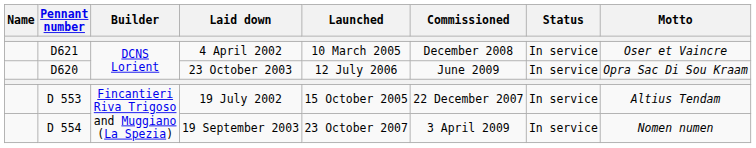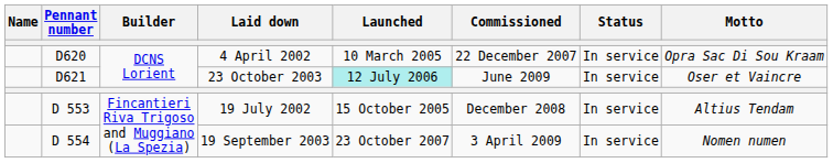4 April 2002 | Pennant number: D621 -> D620
4 April 2002 | Commissioned: December 2008 -> 22 December 2007
4 April 2002 | Motto: Oser et Vaincre -> Opra Sac Di Sou Kraam
23 October 2003 | Pennant number: D620 -> D621
23 October 2003 | Launched: no background -> paleturquoise background
23 October 2003 | Motto: Opra Sac Di Sou Kraam -> Oser et Vaincre
19 July 2002 | Commissioned: 22 December 2007 -> December 2008
